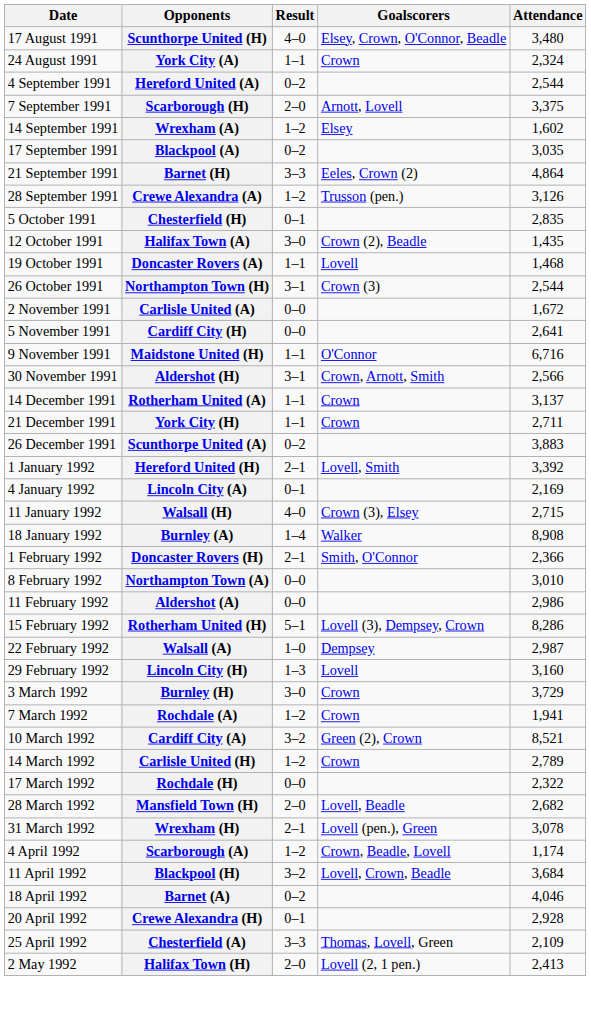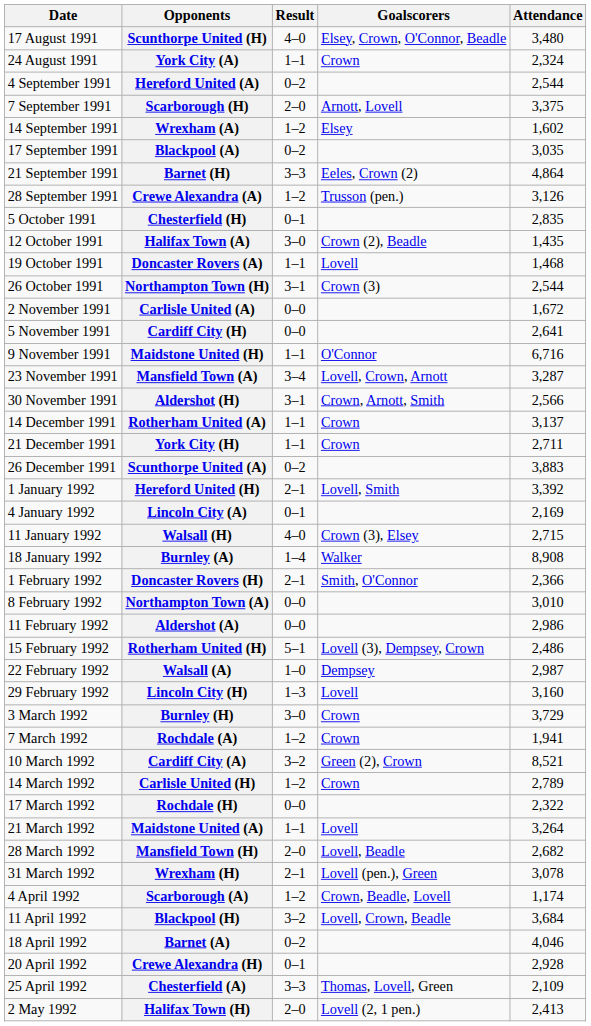+ row: 23 November 1991 | Mansfield Town (A) | 3–4 | Lovell, Crown, Arnott | 3,287
Rotherham United (H) | Attendance: 8,286 -> 2,486
+ row: 21 March 1992 | Maidstone United (A) | 1–1 | Lovell | 3,264
